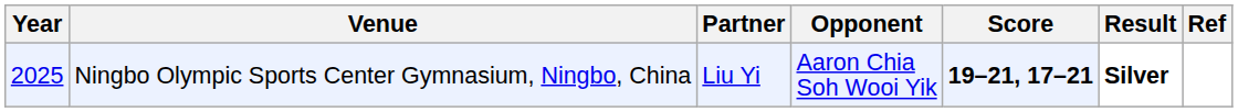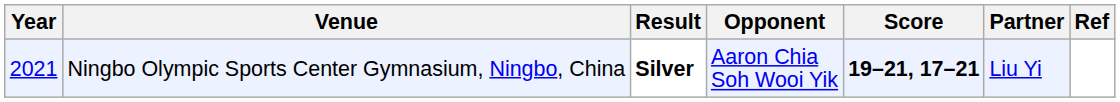columns swapped: Partner <-> Result
Ningbo Olympic Sports Center Gymnasium, Ningbo, China | Year: 2025 -> 2021
